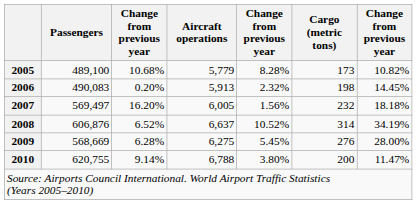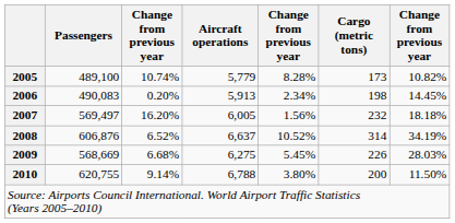2005 | column 3: 10.68% -> 10.74%
2006 | column 5: 2.32% -> 2.34%
2009 | column 3: 6.28% -> 6.68%
2009 | Cargo (metric tons): 276 -> 226
2009 | column 7: 28.00% -> 28.03%
2010 | column 7: 11.47% -> 11.50%
